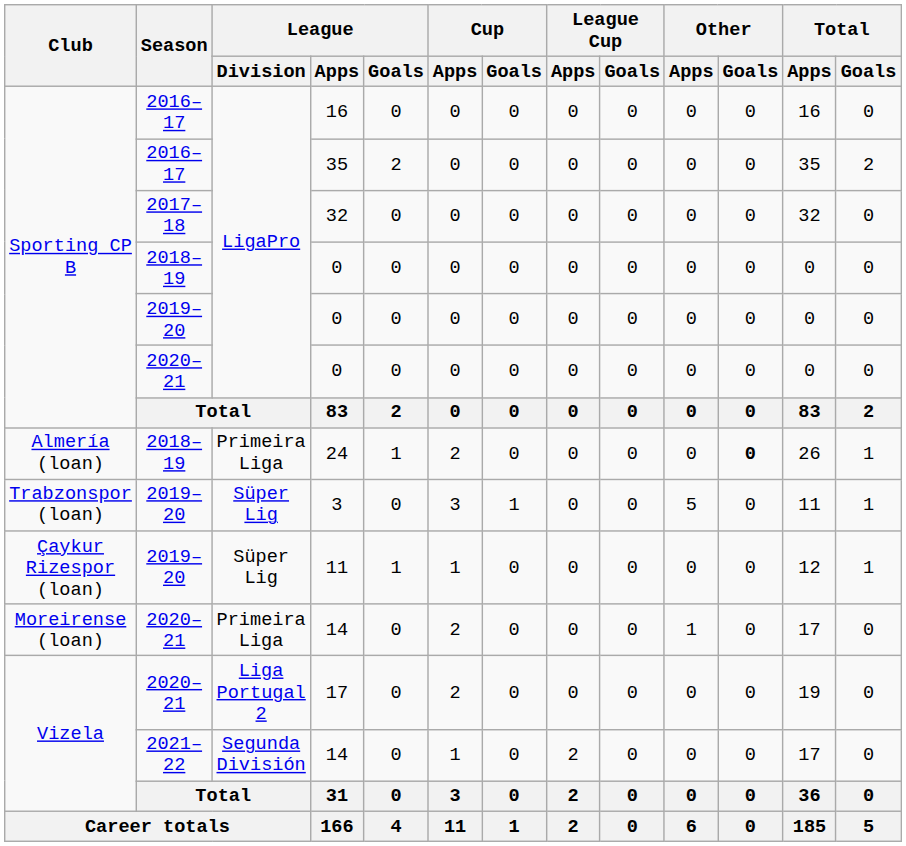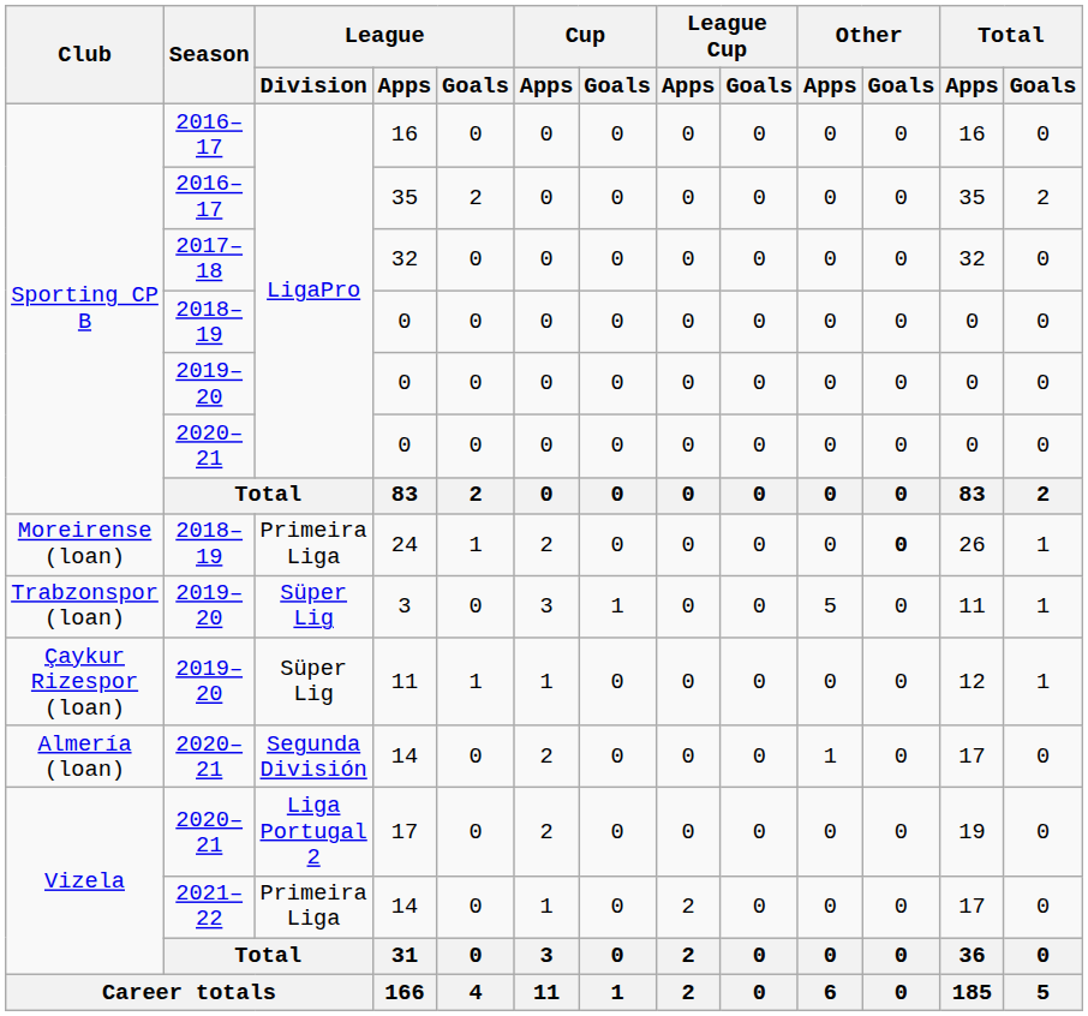24 | Club: Almería (loan) -> Moreirense (loan)
2020–21 / 14 | Club: Moreirense (loan) -> Almería (loan)
2020–21 / 14 | League / Division: Primeira Liga -> Segunda División
2021–22 / 14 | League / Division: Segunda División -> Primeira Liga
